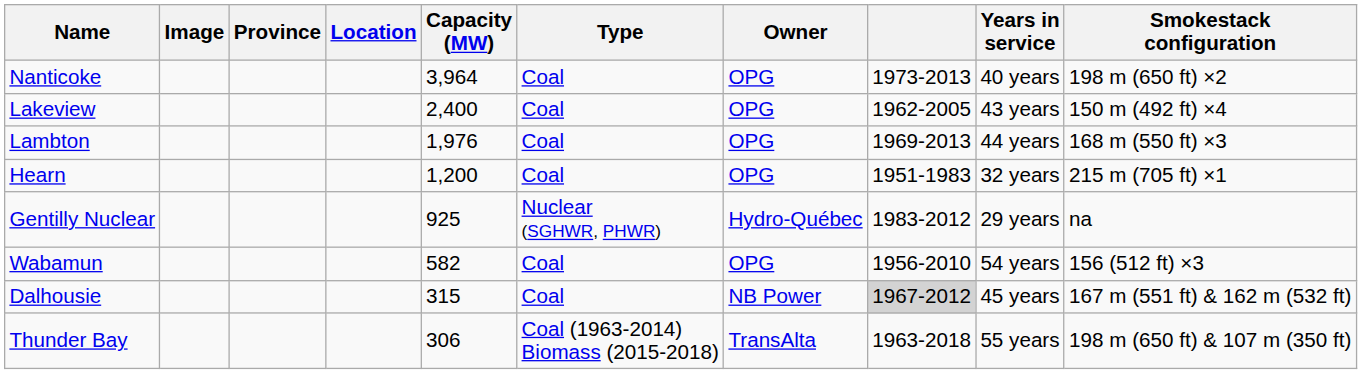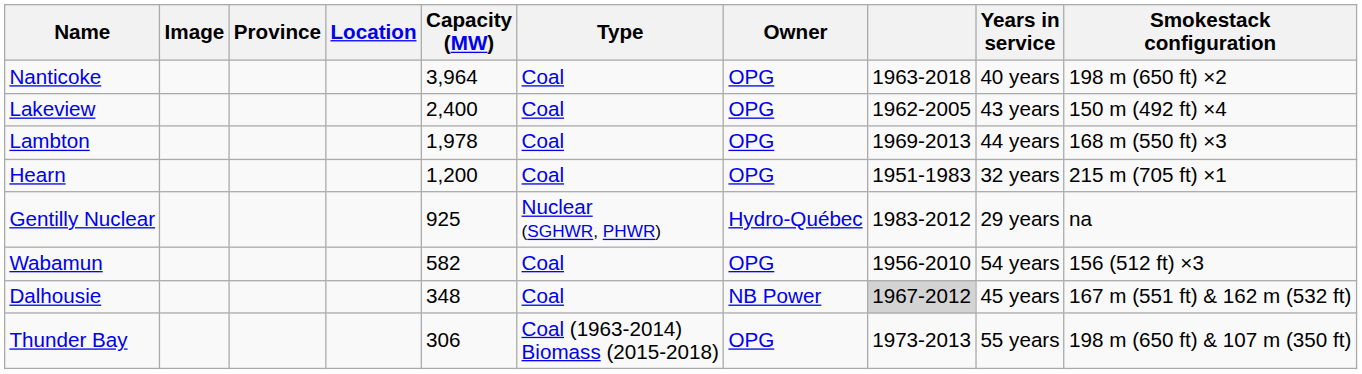Nanticoke | column 8: 1973-2013 -> 1963-2018
Lambton | Capacity (MW): 1,976 -> 1,978
Dalhousie | Capacity (MW): 315 -> 348
Thunder Bay | Owner: TransAlta -> OPG
Thunder Bay | column 8: 1963-2018 -> 1973-2013
